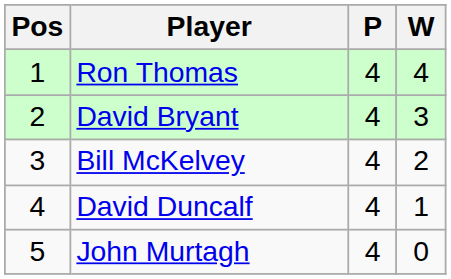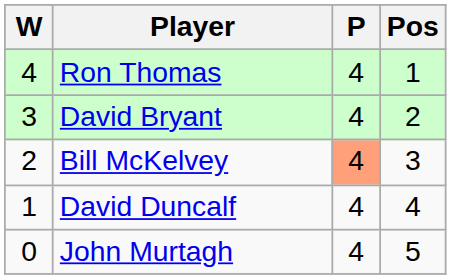columns swapped: Pos <-> W
Bill McKelvey | P: no background -> lightsalmon background
